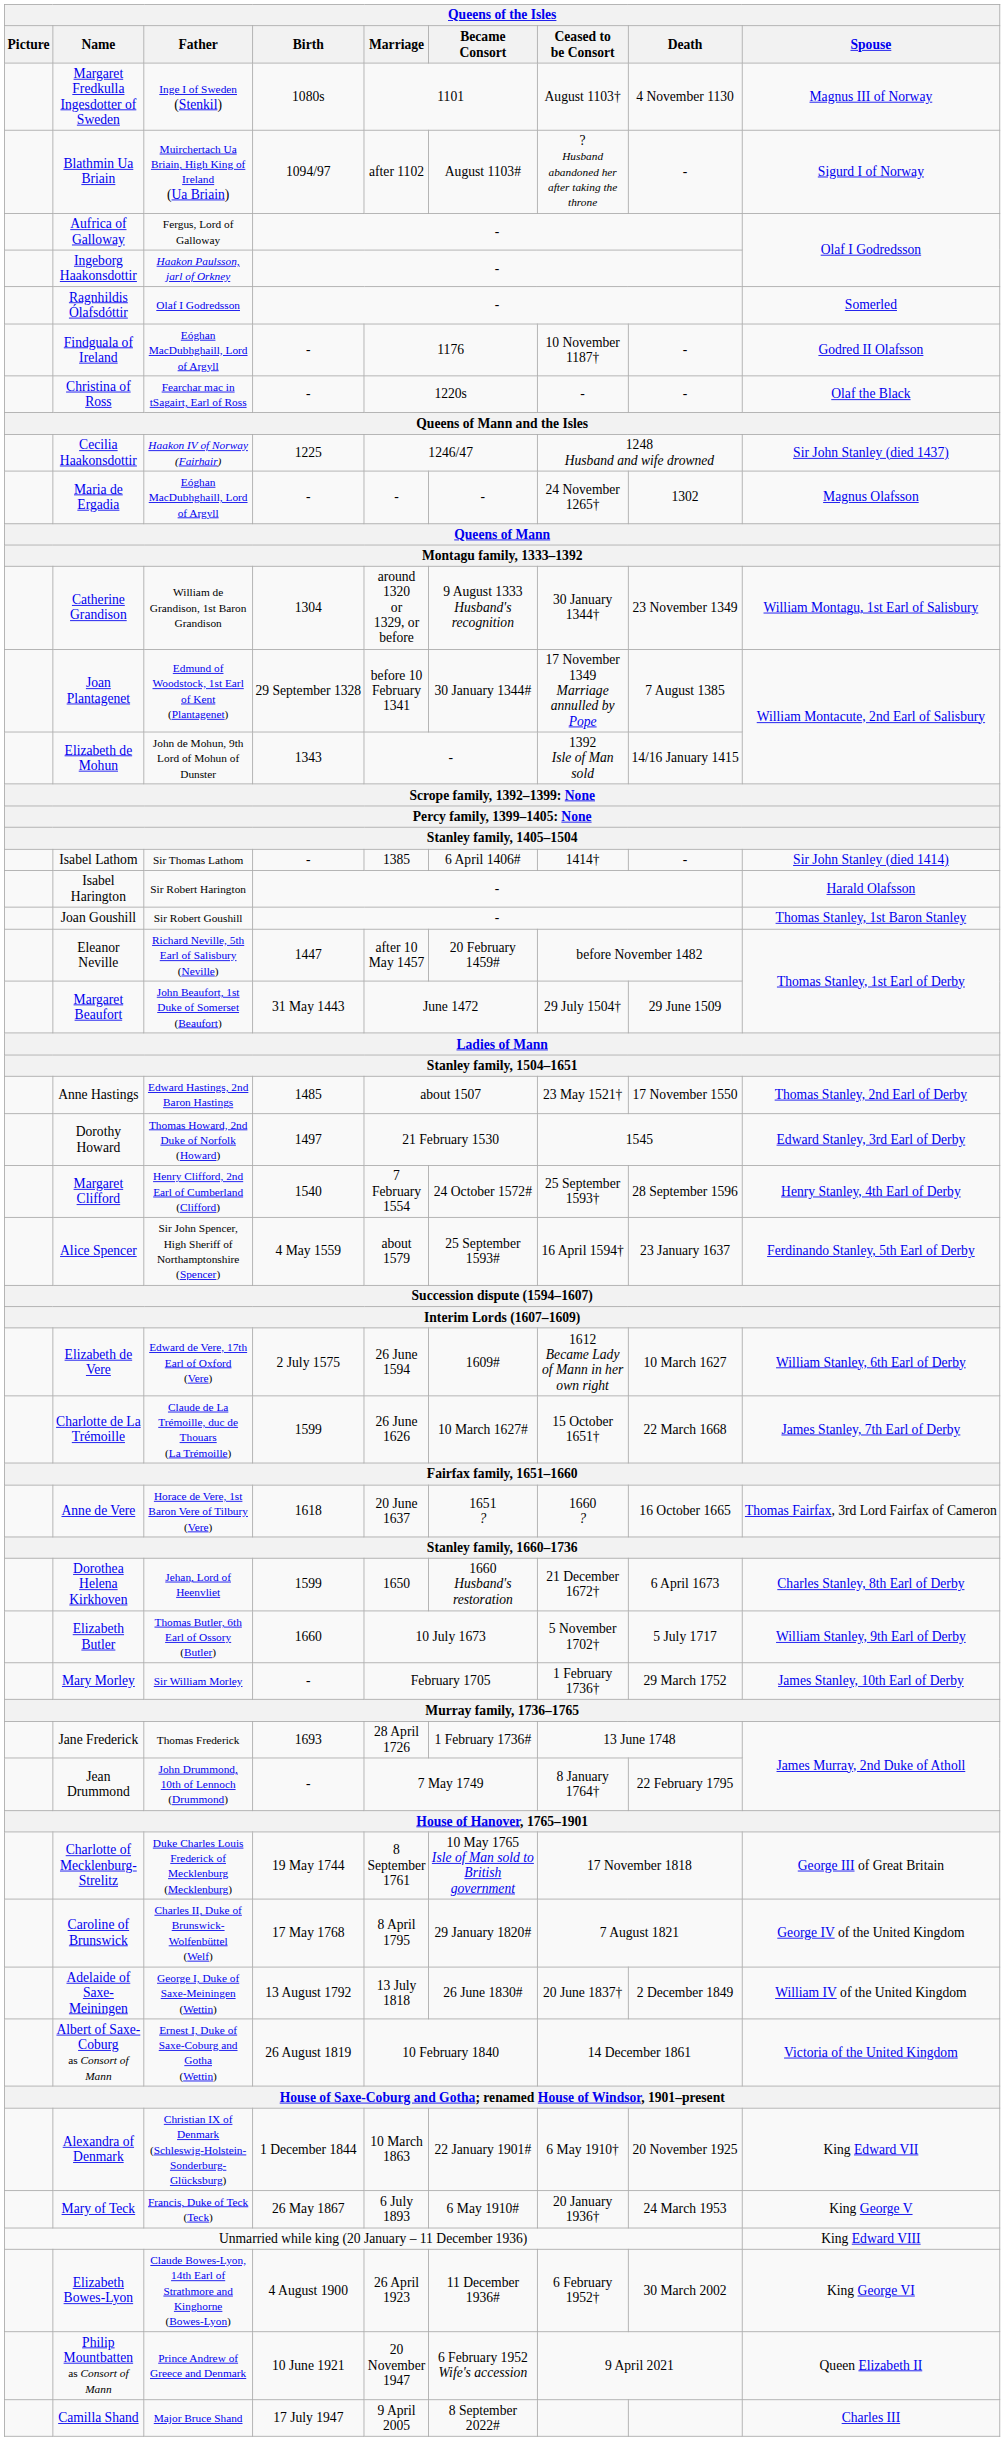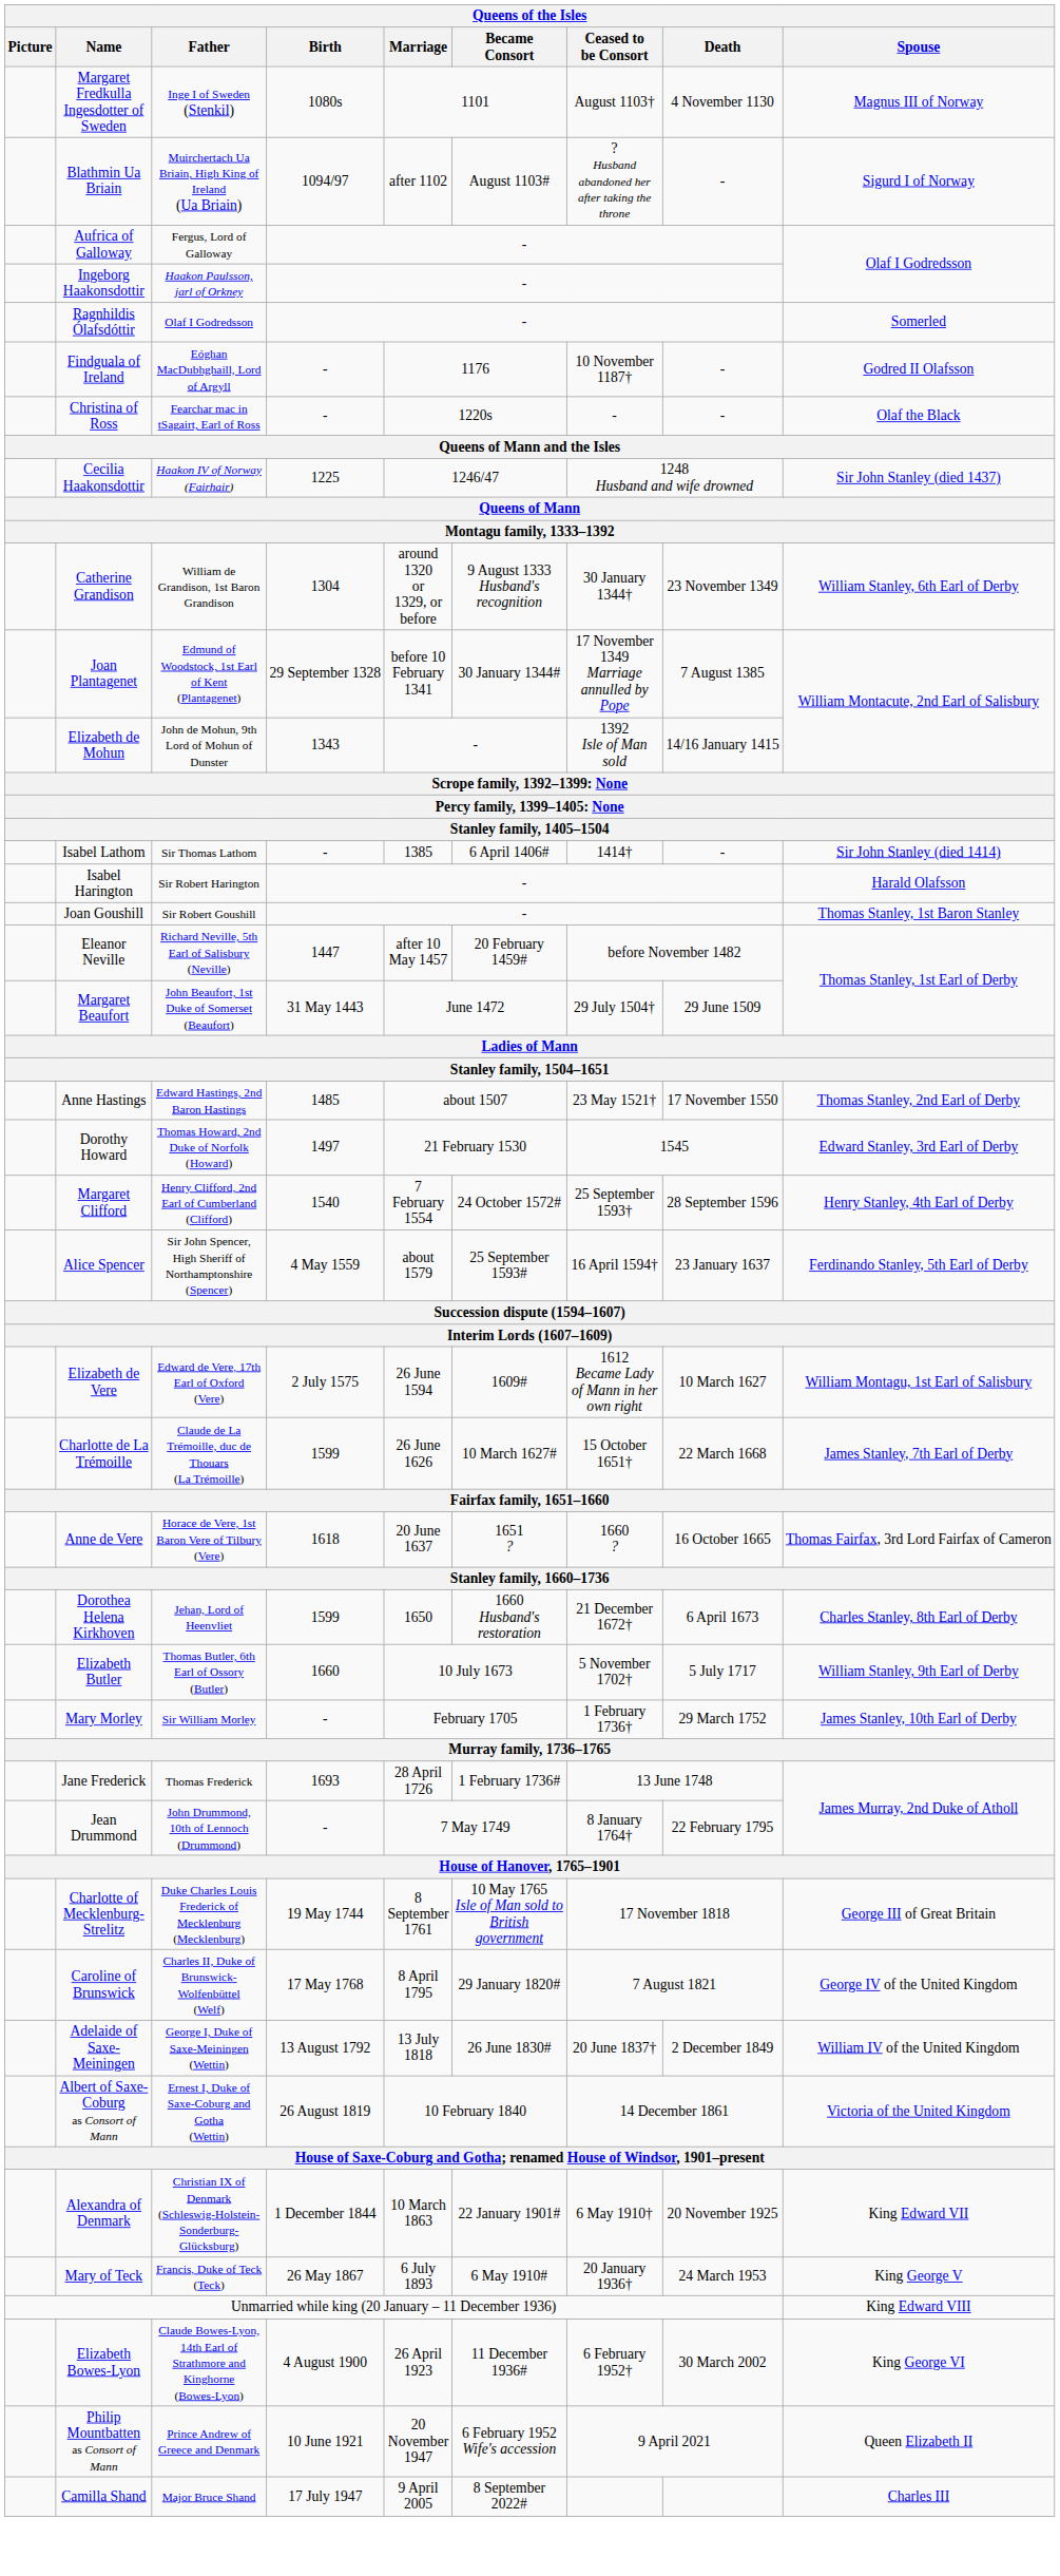- row: Maria de Ergadia | Eóghan MacDubhghaill, Lord of Argyll | - | - | - | 24 November 1265† | 1302 | Magnus Olafsson
Catherine Grandison | Spouse: William Montagu, 1st Earl of Salisbury -> William Stanley, 6th Earl of Derby
Elizabeth de Vere | Spouse: William Stanley, 6th Earl of Derby -> William Montagu, 1st Earl of Salisbury
